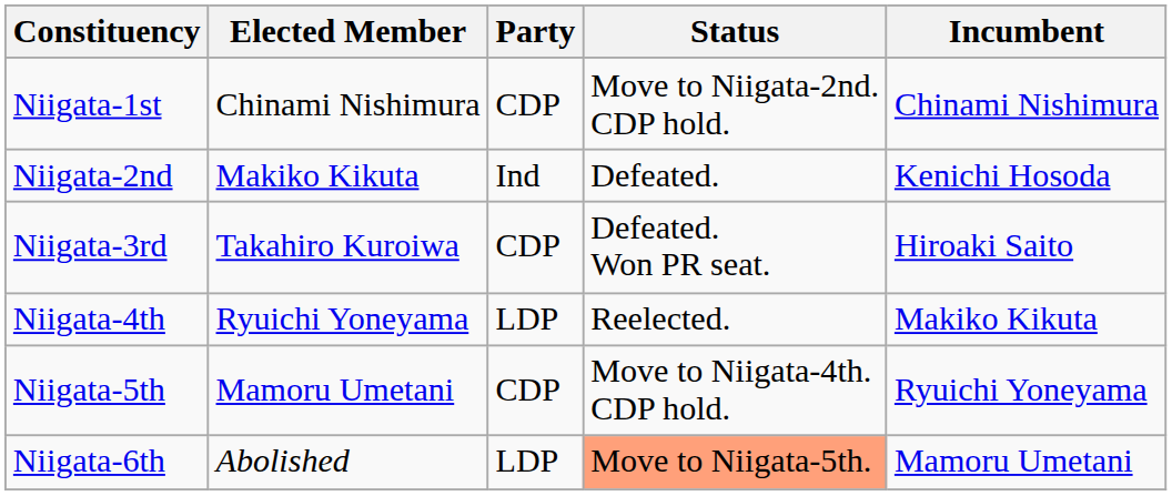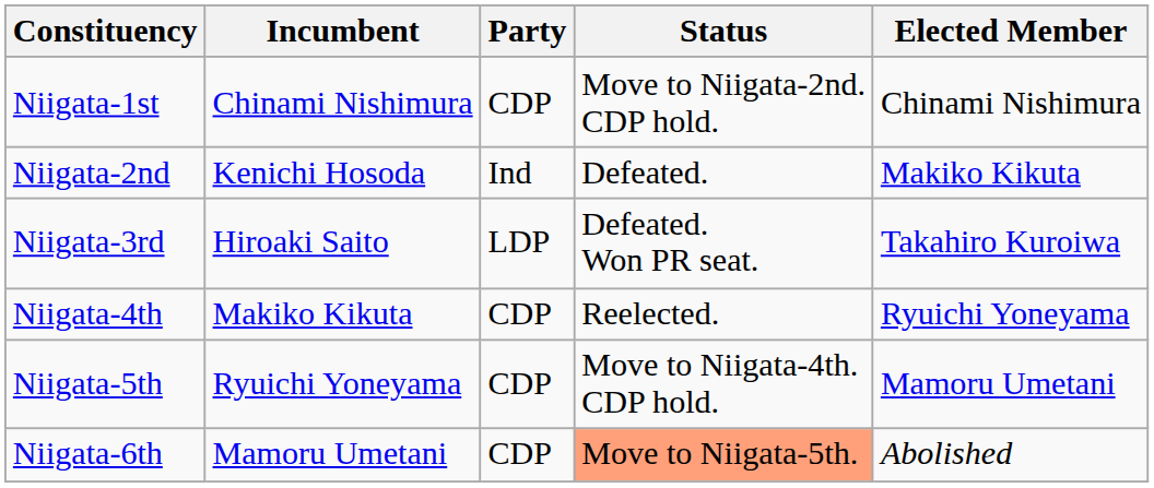columns swapped: Incumbent <-> Elected Member
Niigata-3rd | Party: CDP -> LDP
Niigata-4th | Party: LDP -> CDP
Niigata-6th | Party: LDP -> CDP
